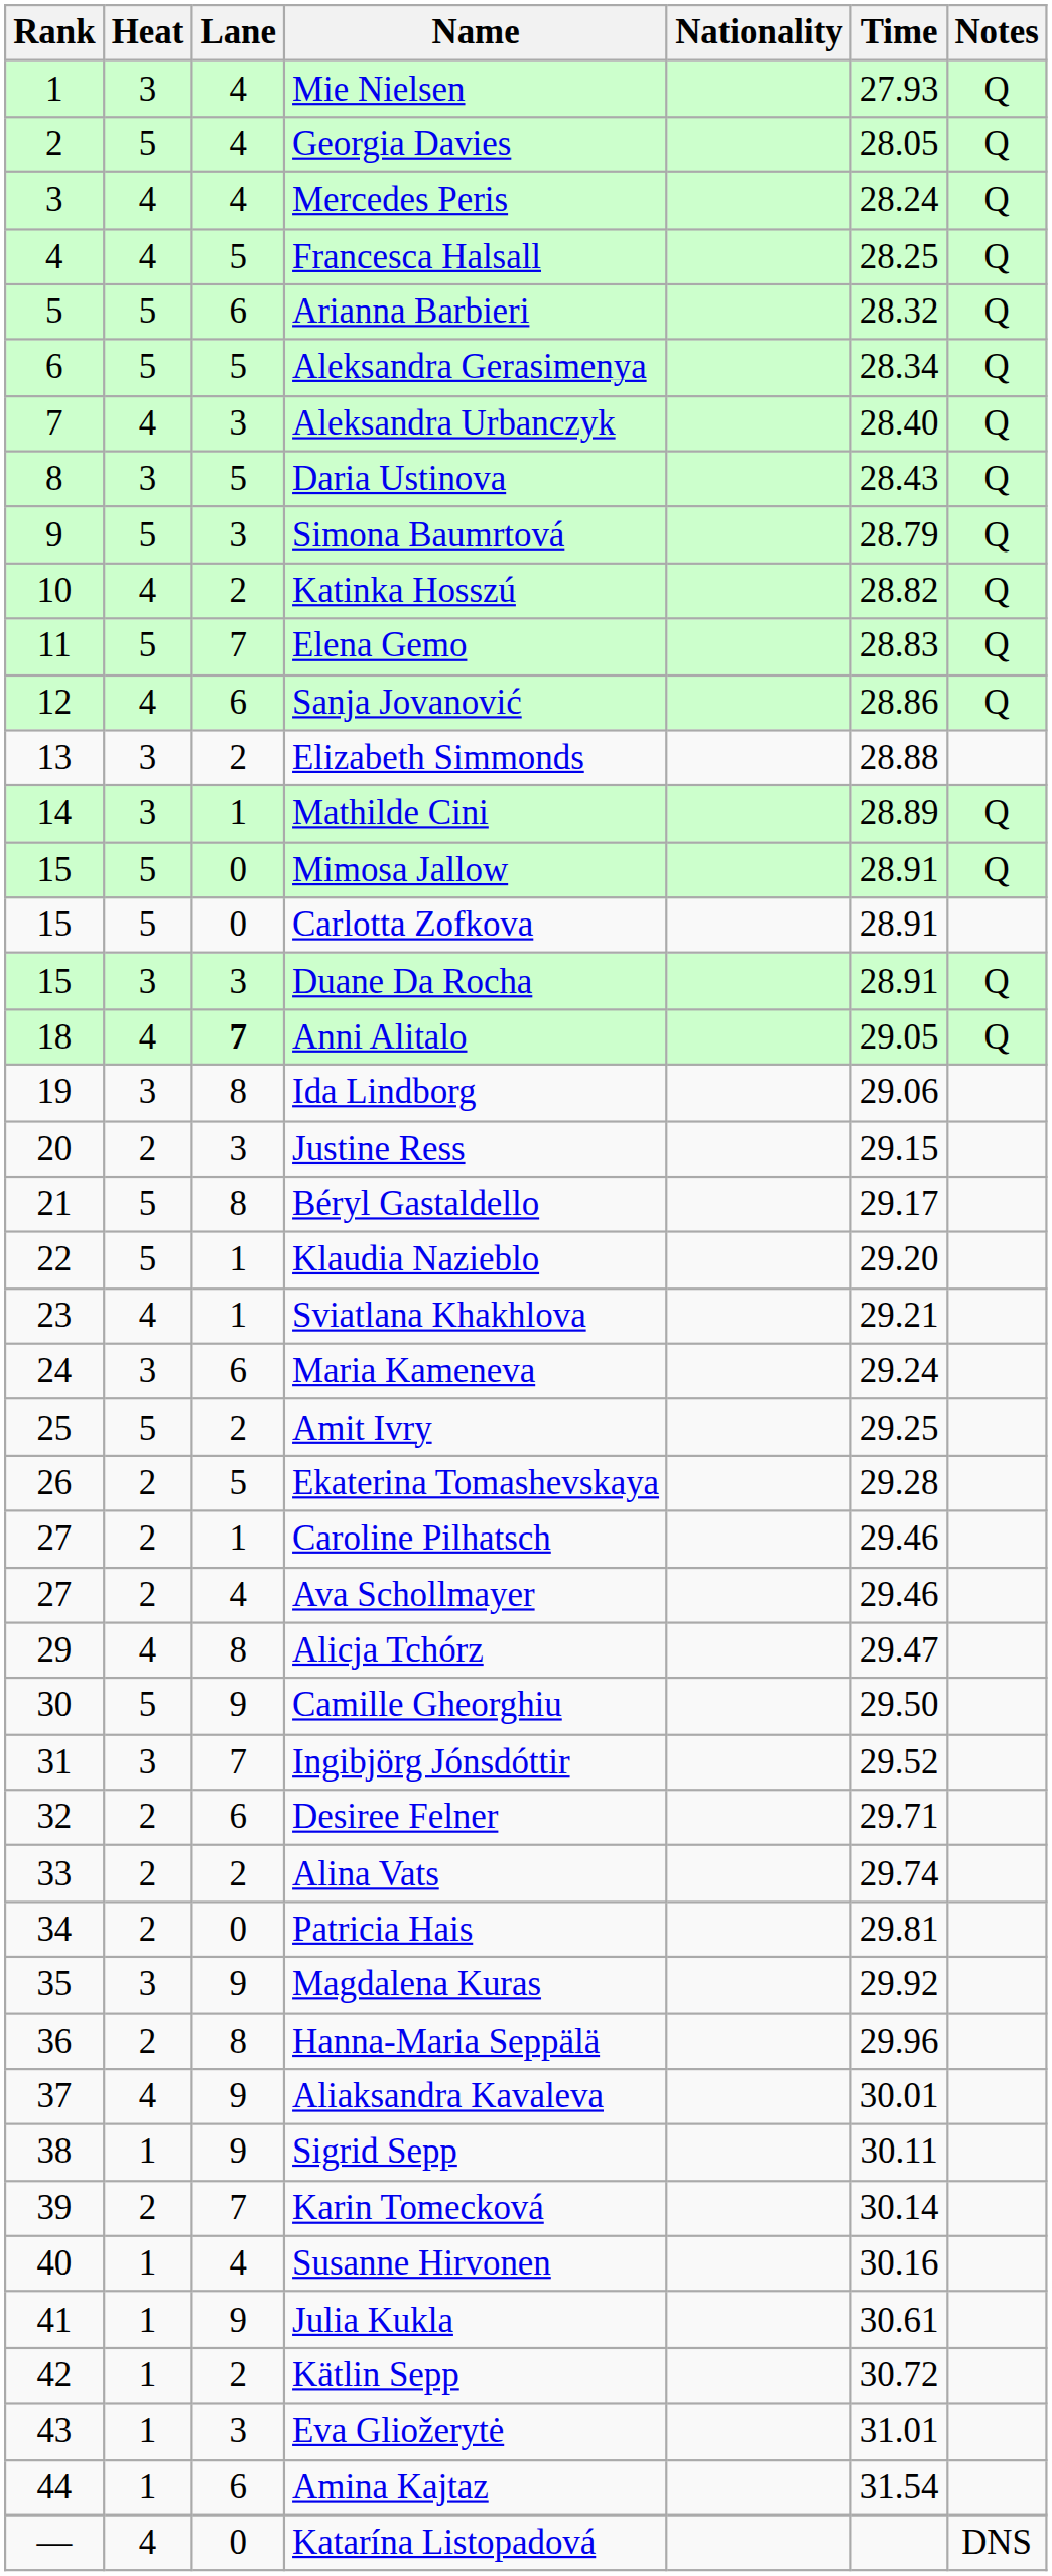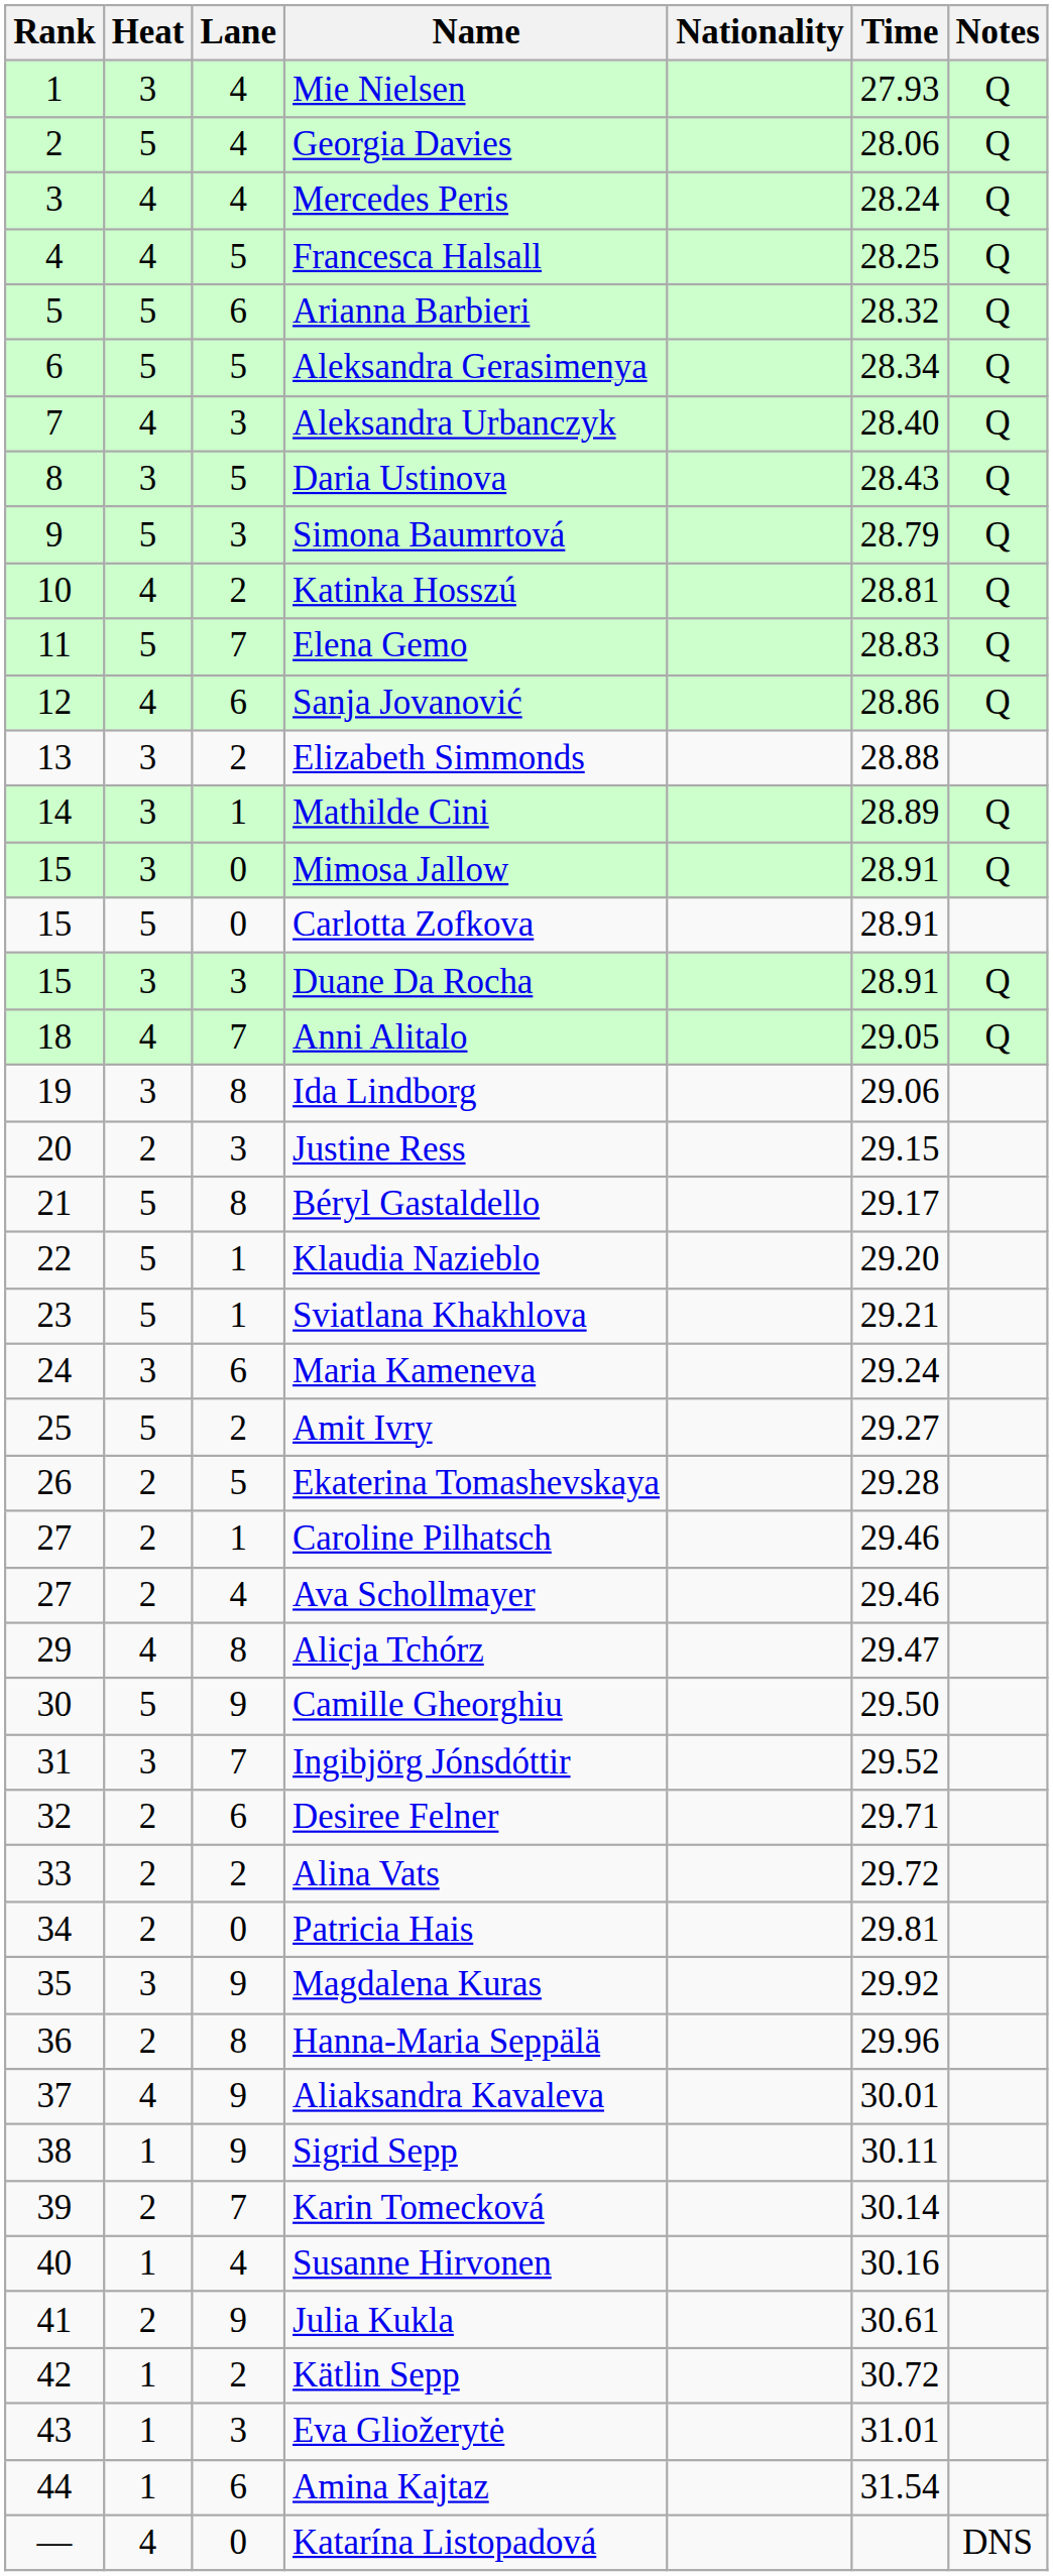Georgia Davies | Time: 28.05 -> 28.06
Katinka Hosszú | Time: 28.82 -> 28.81
Mimosa Jallow | Heat: 5 -> 3
Anni Alitalo | Lane: bold -> normal
Sviatlana Khakhlova | Heat: 4 -> 5
Amit Ivry | Time: 29.25 -> 29.27
Alina Vats | Time: 29.74 -> 29.72
Julia Kukla | Heat: 1 -> 2
